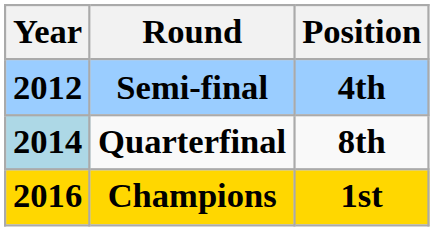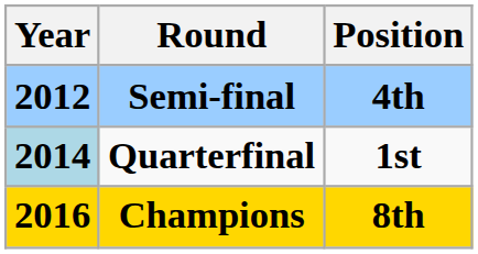Quarterfinal | Position: 8th -> 1st
Champions | Position: 1st -> 8th
